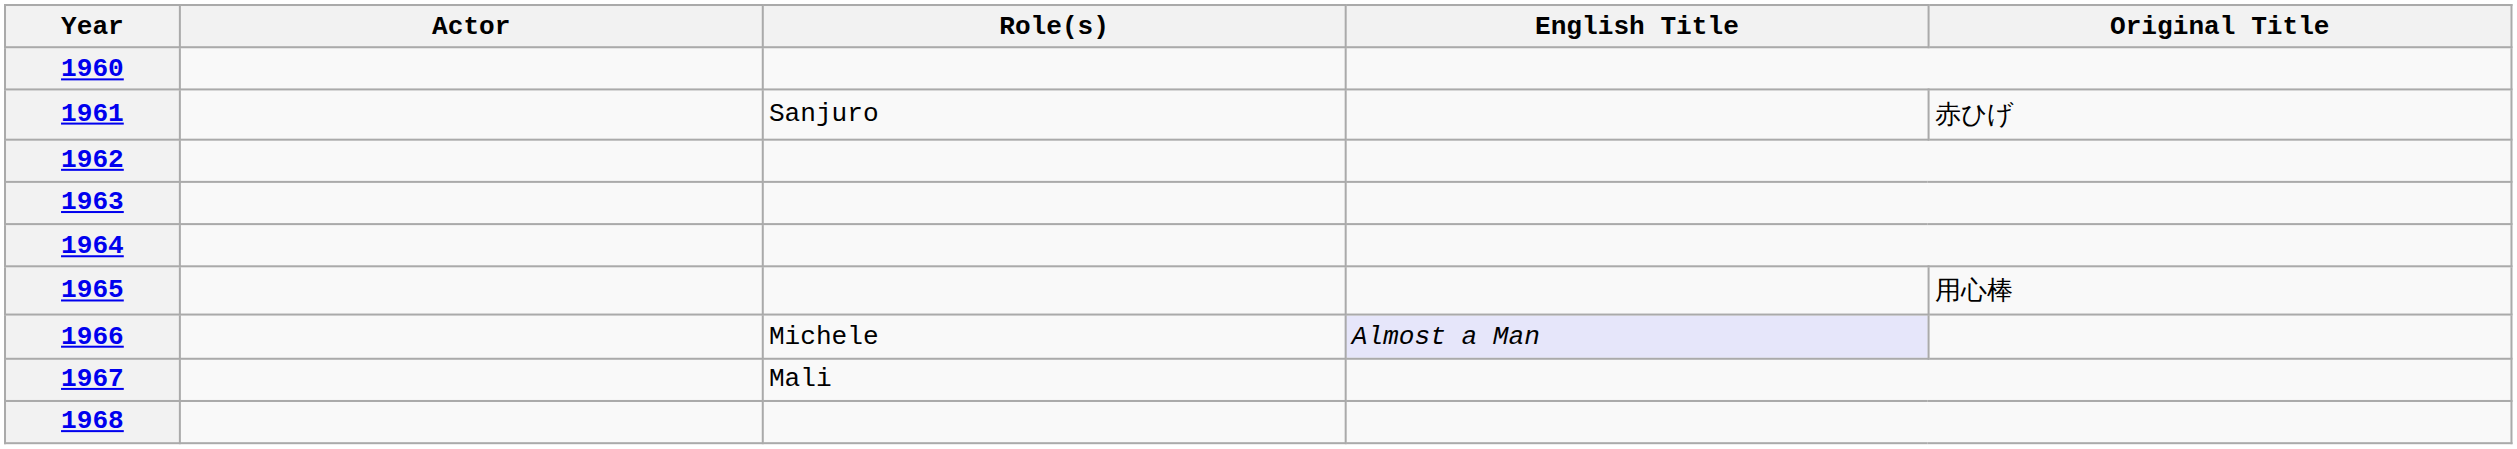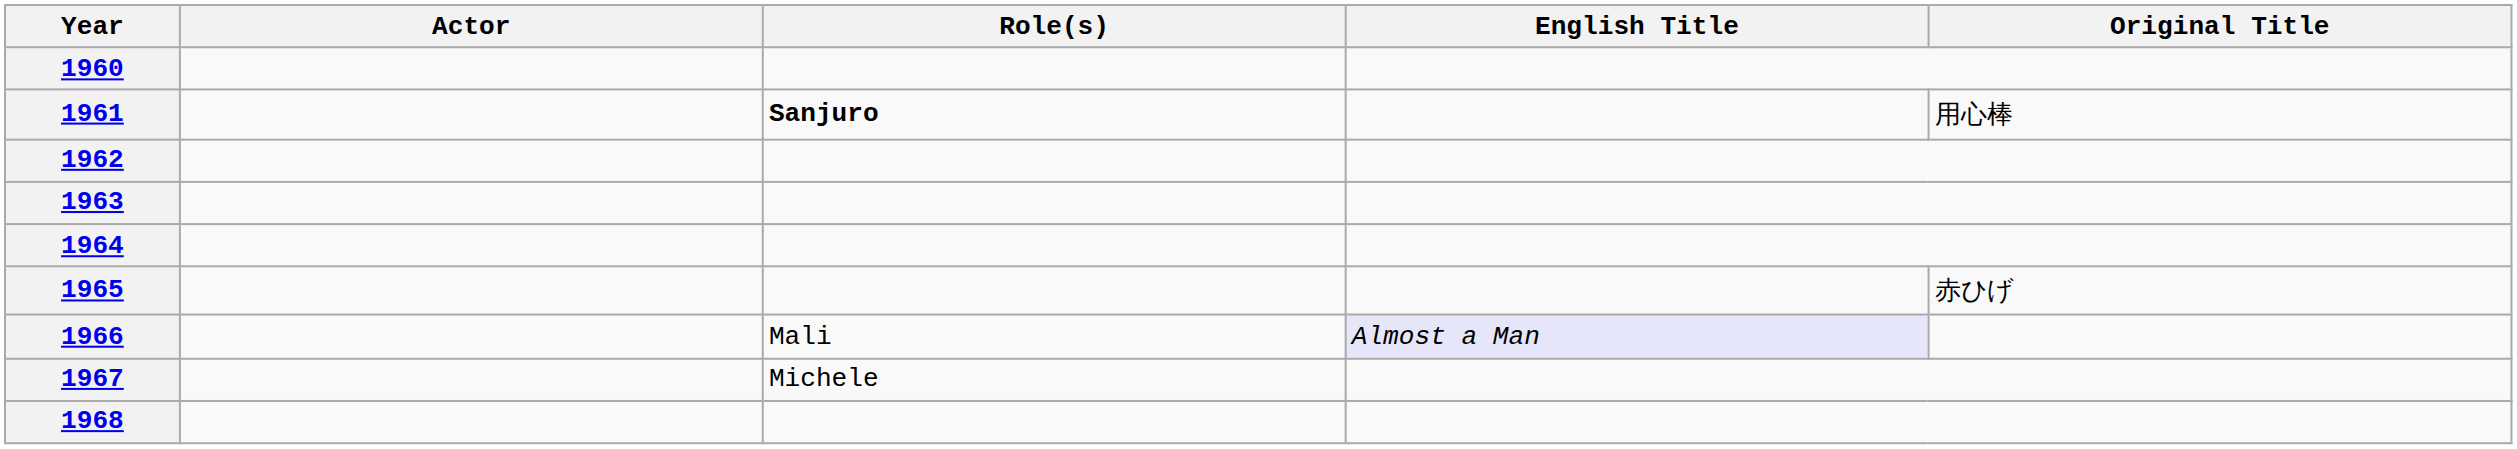1961 | Role(s): normal -> bold
1961 | Original Title: 赤ひげ -> 用心棒
1965 | Original Title: 用心棒 -> 赤ひげ
1966 | Role(s): Michele -> Mali
1967 | Role(s): Mali -> Michele
